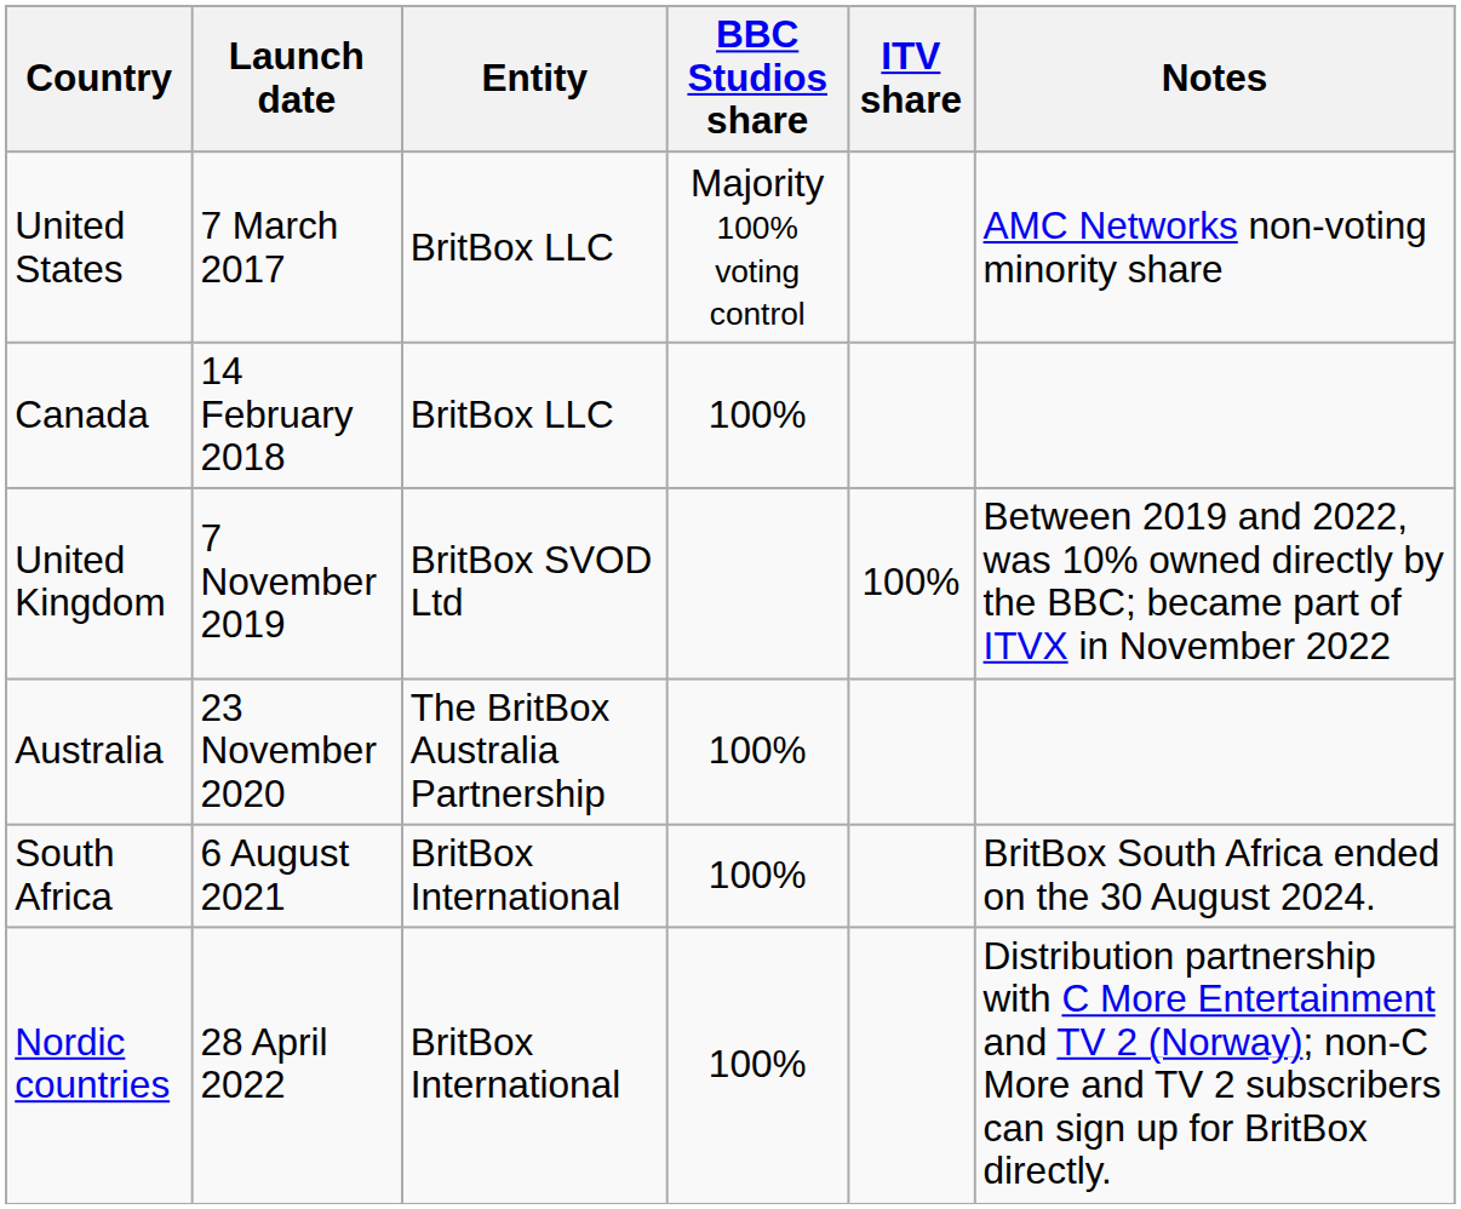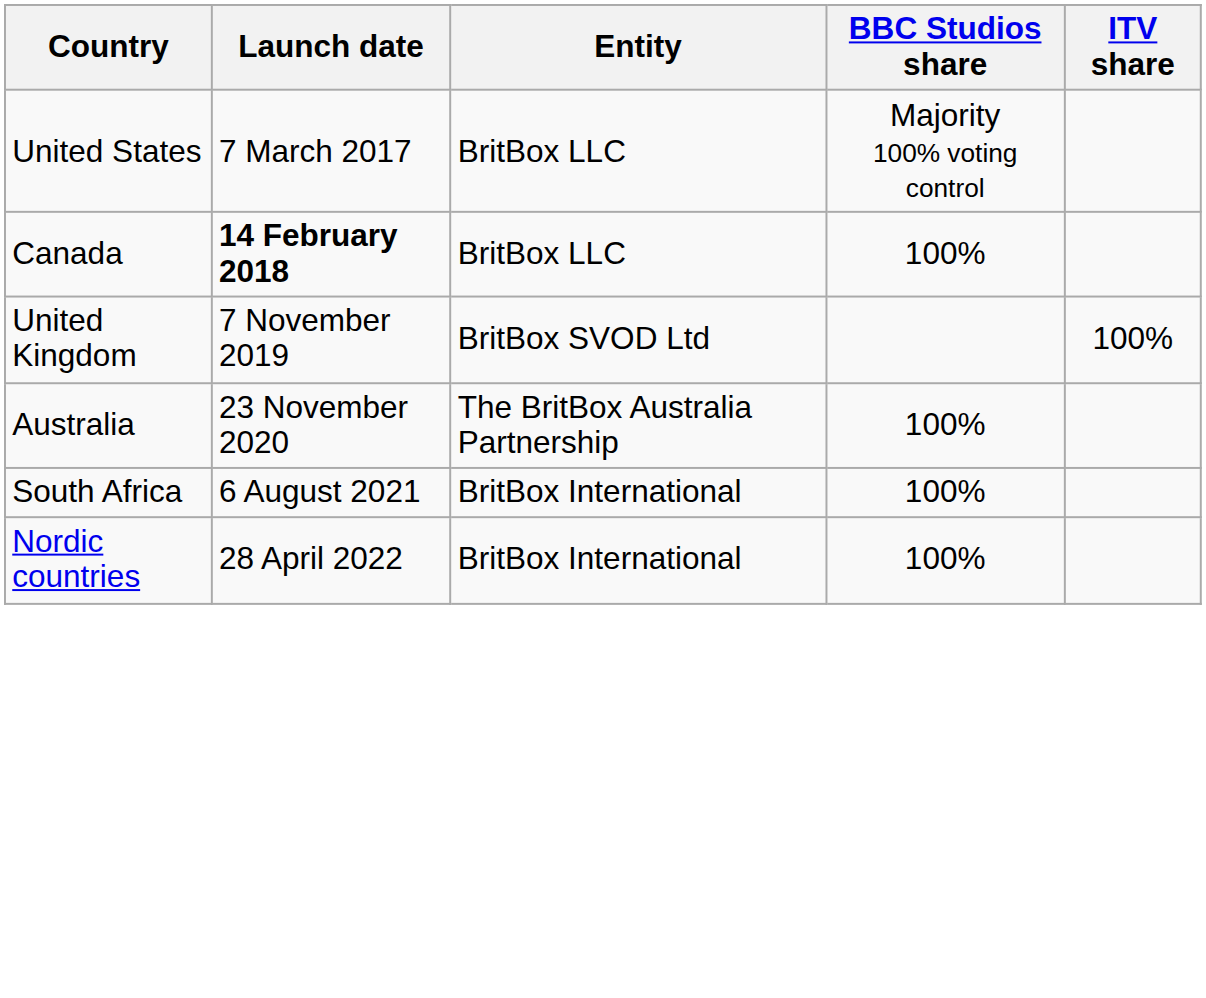- column: Notes | AMC Networks non-voting minority share | Between 2019 and 2022, was 10% owned directly by the BBC; became part of ITVX in November 2022 | BritBox South Africa ended on the 30 August 2024. | Distribution partnership with C More Entertainment and TV 2 (Norway); non-C More and TV 2 subscribers can sign up for BritBox directly.
Canada | Launch date: normal -> bold
